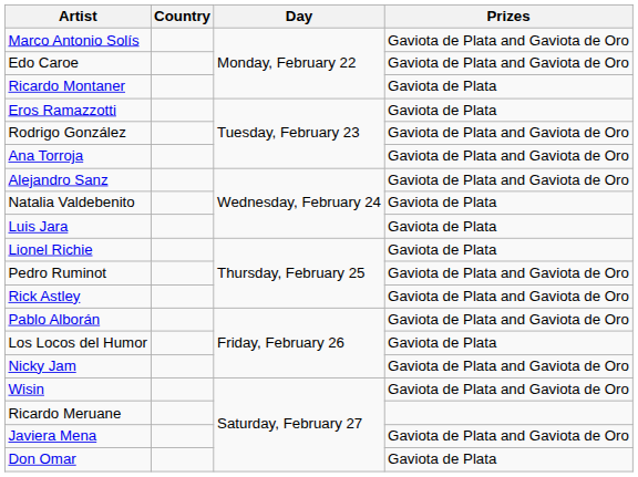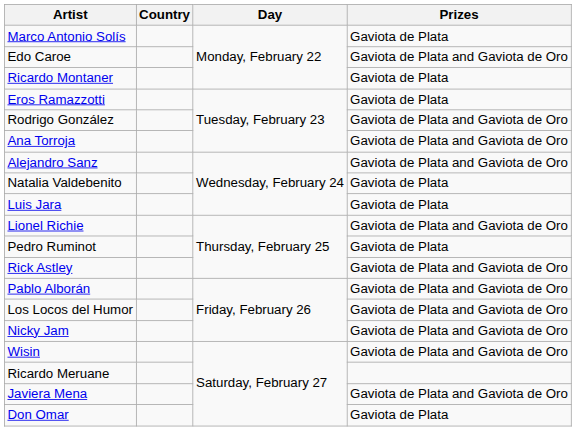Marco Antonio Solís | Prizes: Gaviota de Plata and Gaviota de Oro -> Gaviota de Plata
Lionel Richie | Prizes: Gaviota de Plata -> Gaviota de Plata and Gaviota de Oro
Pedro Ruminot | Prizes: Gaviota de Plata and Gaviota de Oro -> Gaviota de Plata
Los Locos del Humor | Prizes: Gaviota de Plata -> Gaviota de Plata and Gaviota de Oro
